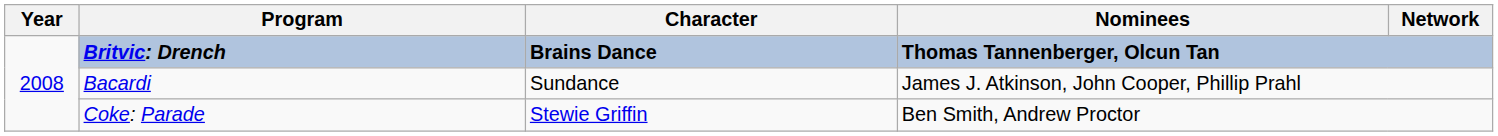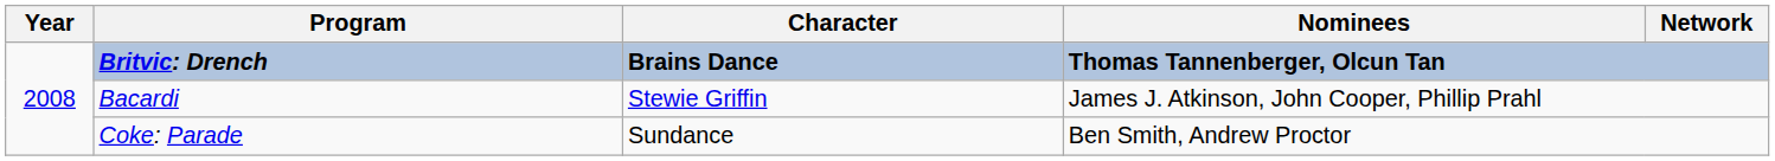Bacardi | Character: Sundance -> Stewie Griffin
Coke: Parade | Character: Stewie Griffin -> Sundance
